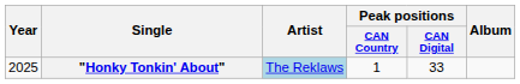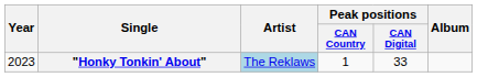"Honky Tonkin' About" | Year: 2025 -> 2023
